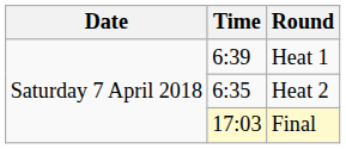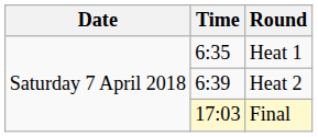Heat 1 | Time: 6:39 -> 6:35
Heat 2 | Time: 6:35 -> 6:39
